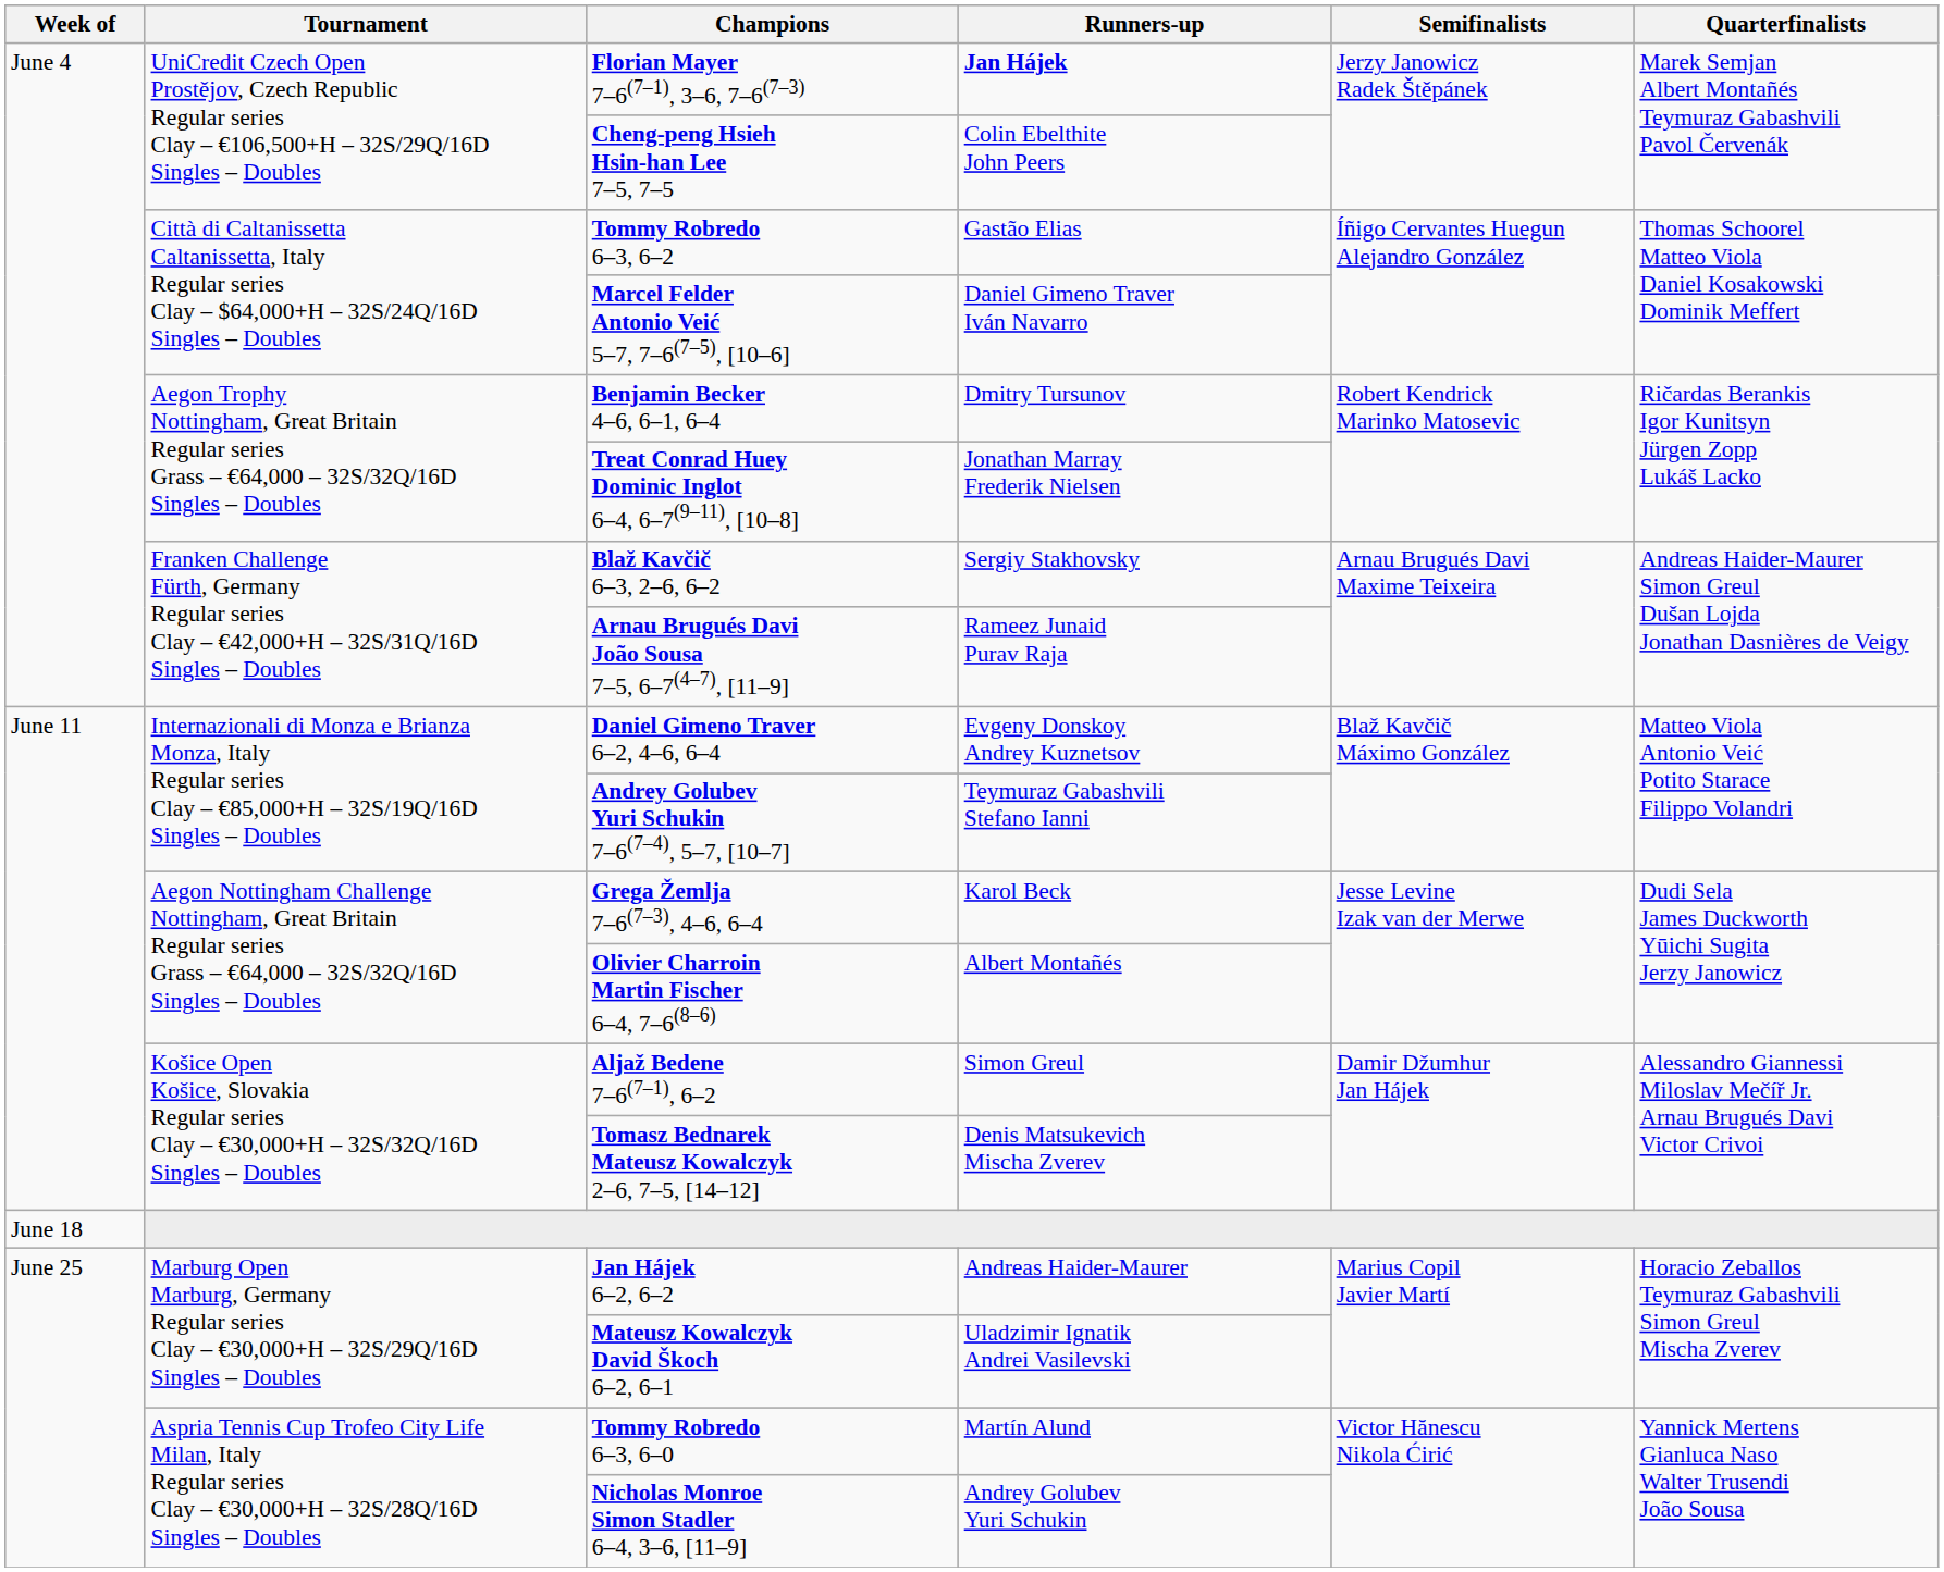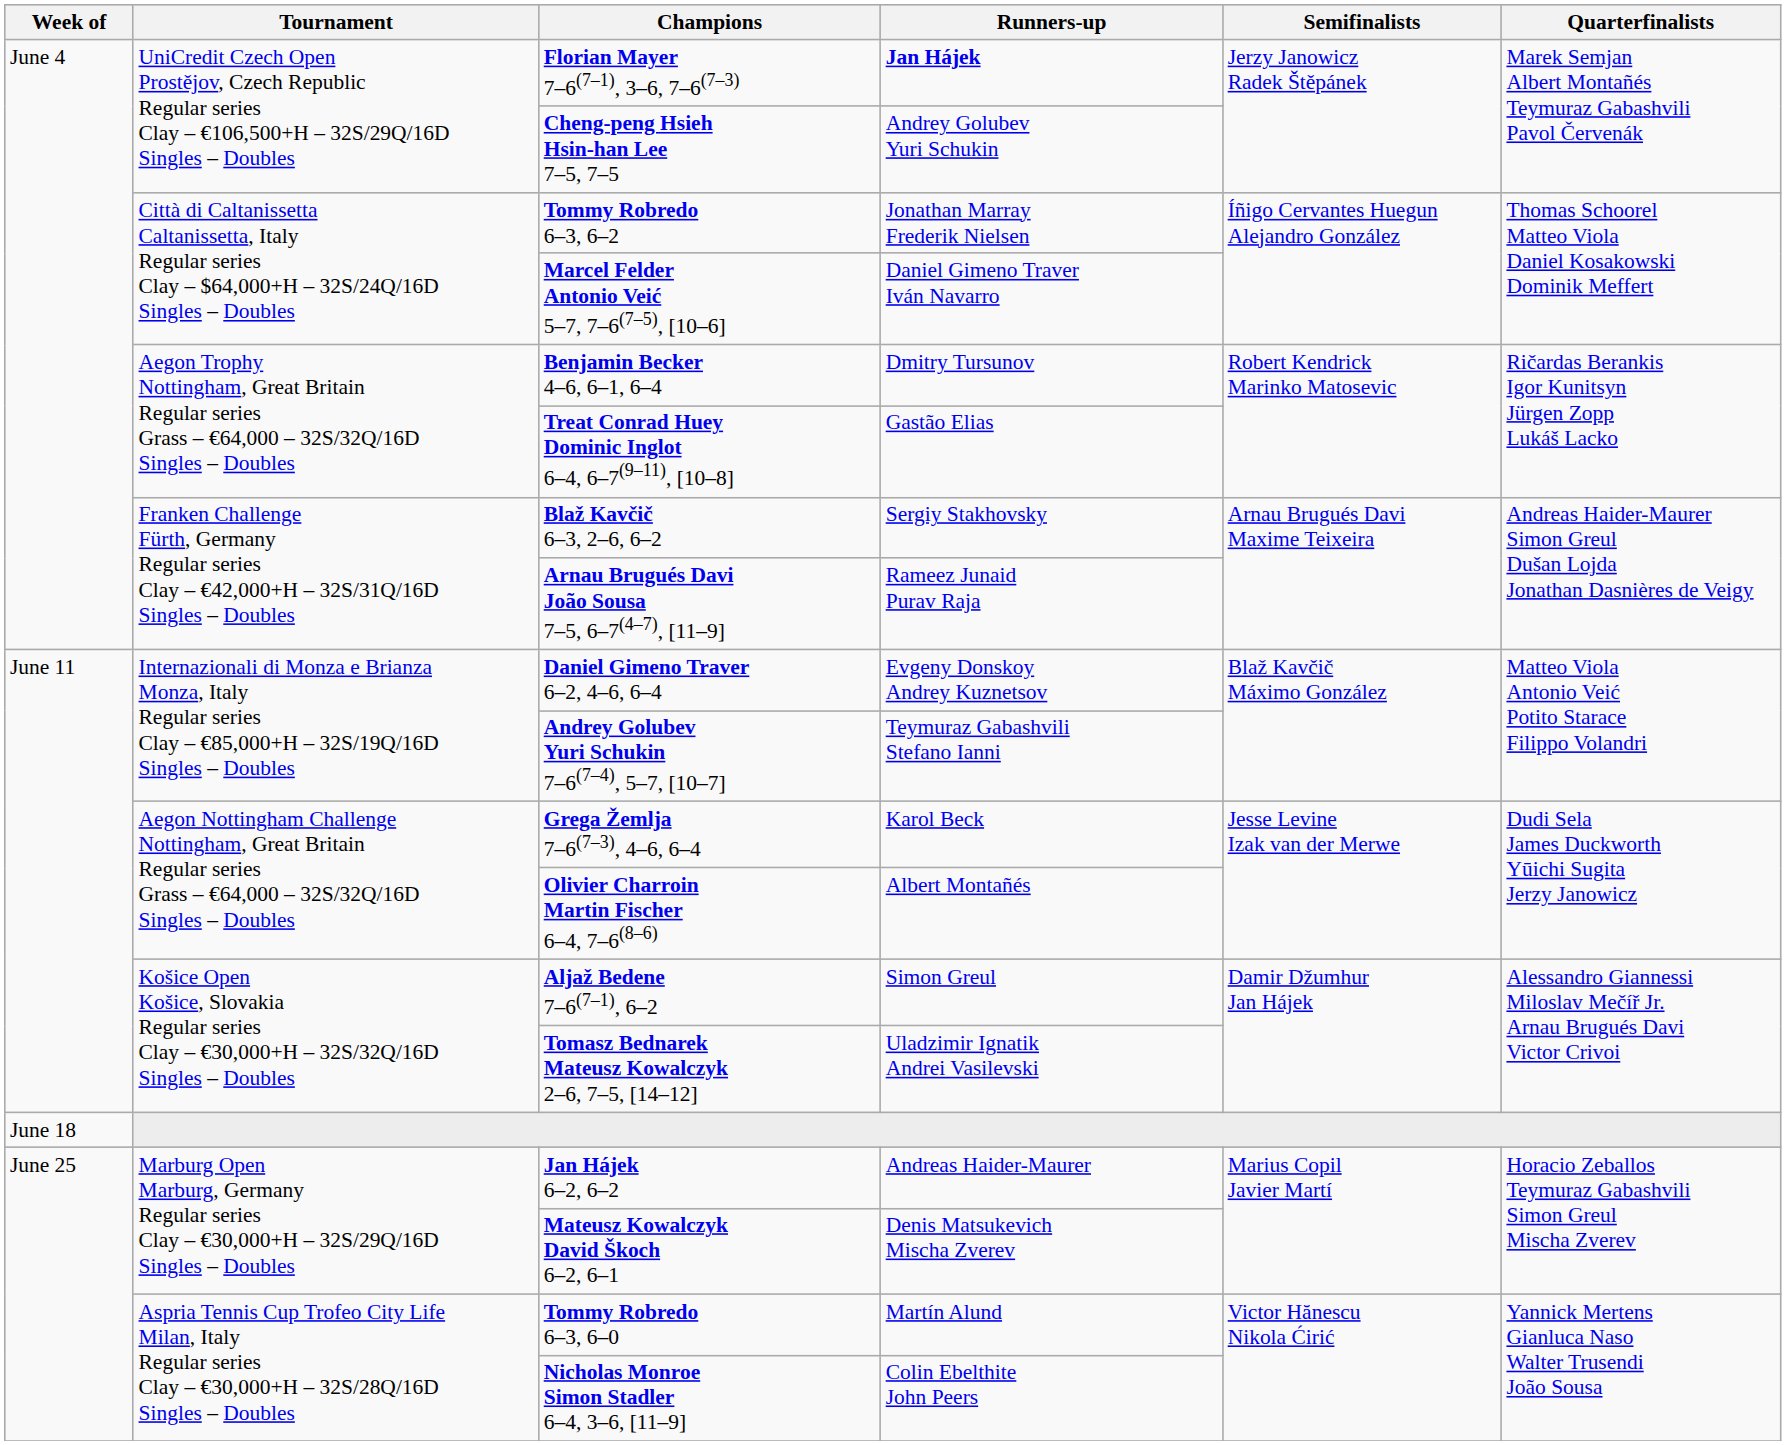Cheng-peng Hsieh Hsin-han Lee 7–5, 7–5 | Runners-up: Colin Ebelthite John Peers -> Andrey Golubev Yuri Schukin
Tommy Robredo 6–3, 6–2 | Runners-up: Gastão Elias -> Jonathan Marray Frederik Nielsen
Treat Conrad Huey Dominic Inglot 6–4, 6–7(9–11), [10–8] | Runners-up: Jonathan Marray Frederik Nielsen -> Gastão Elias
Tomasz Bednarek Mateusz Kowalczyk 2–6, 7–5, [14–12] | Runners-up: Denis Matsukevich Mischa Zverev -> Uladzimir Ignatik Andrei Vasilevski
Mateusz Kowalczyk David Škoch 6–2, 6–1 | Runners-up: Uladzimir Ignatik Andrei Vasilevski -> Denis Matsukevich Mischa Zverev
Nicholas Monroe Simon Stadler 6–4, 3–6, [11–9] | Runners-up: Andrey Golubev Yuri Schukin -> Colin Ebelthite John Peers
